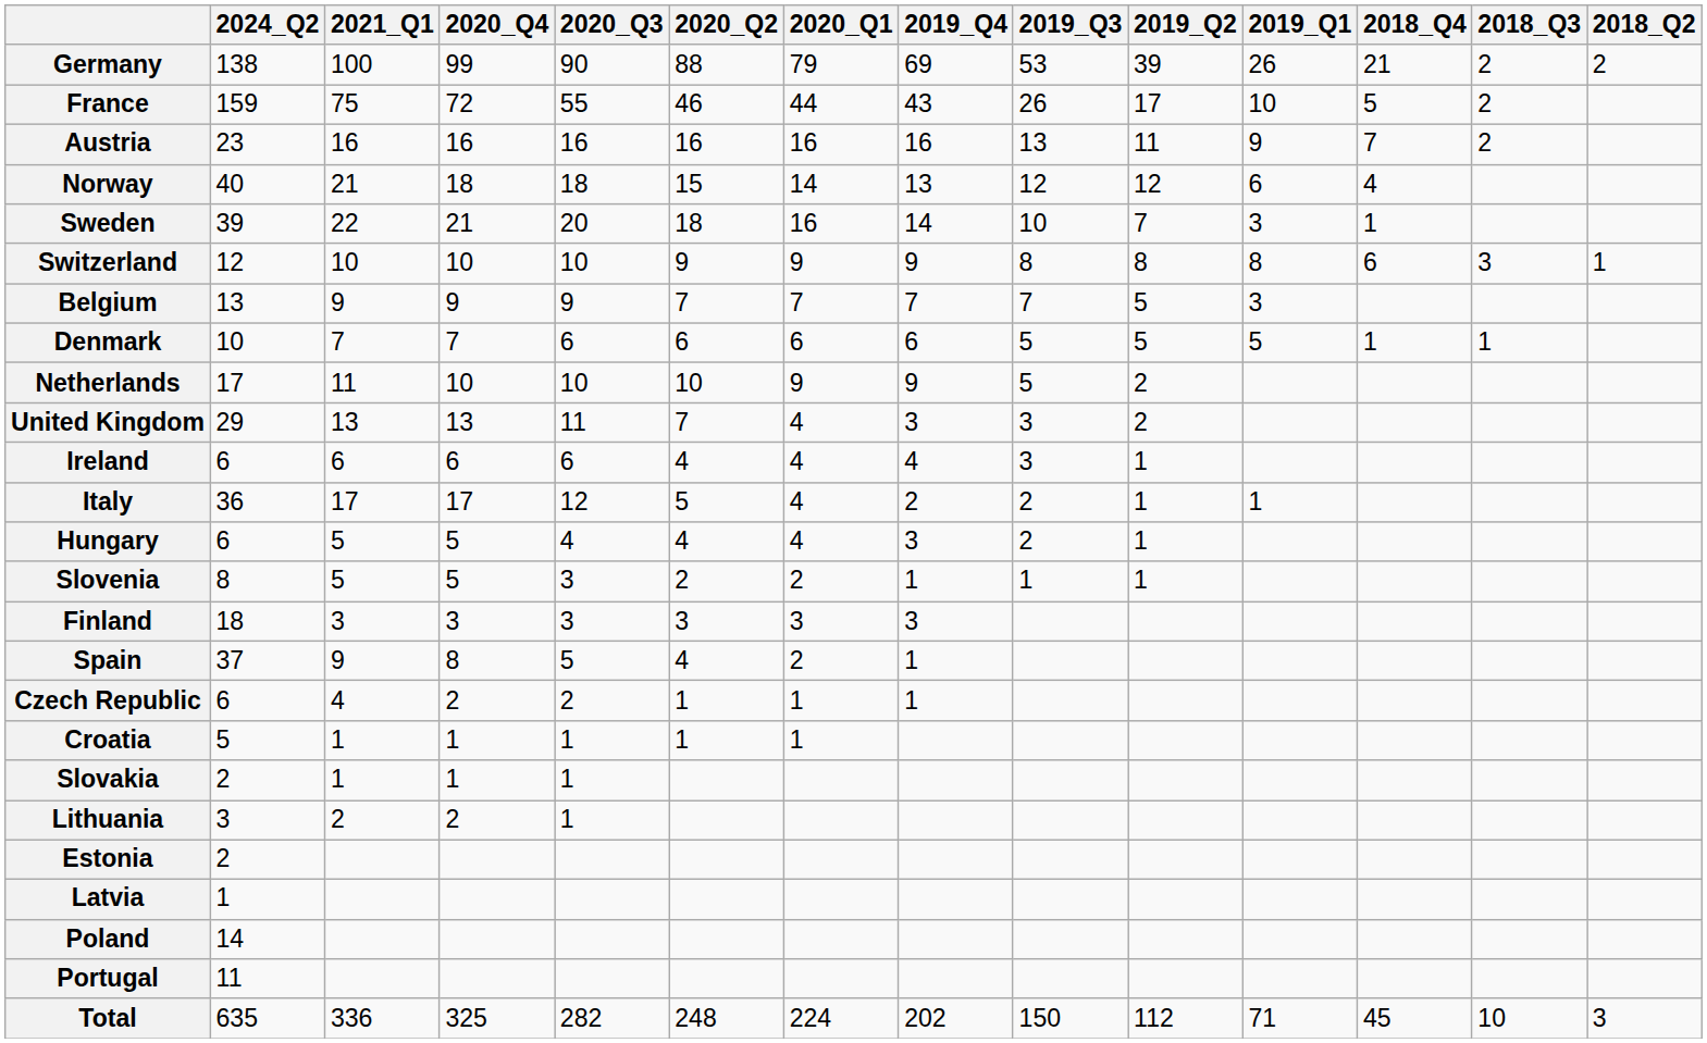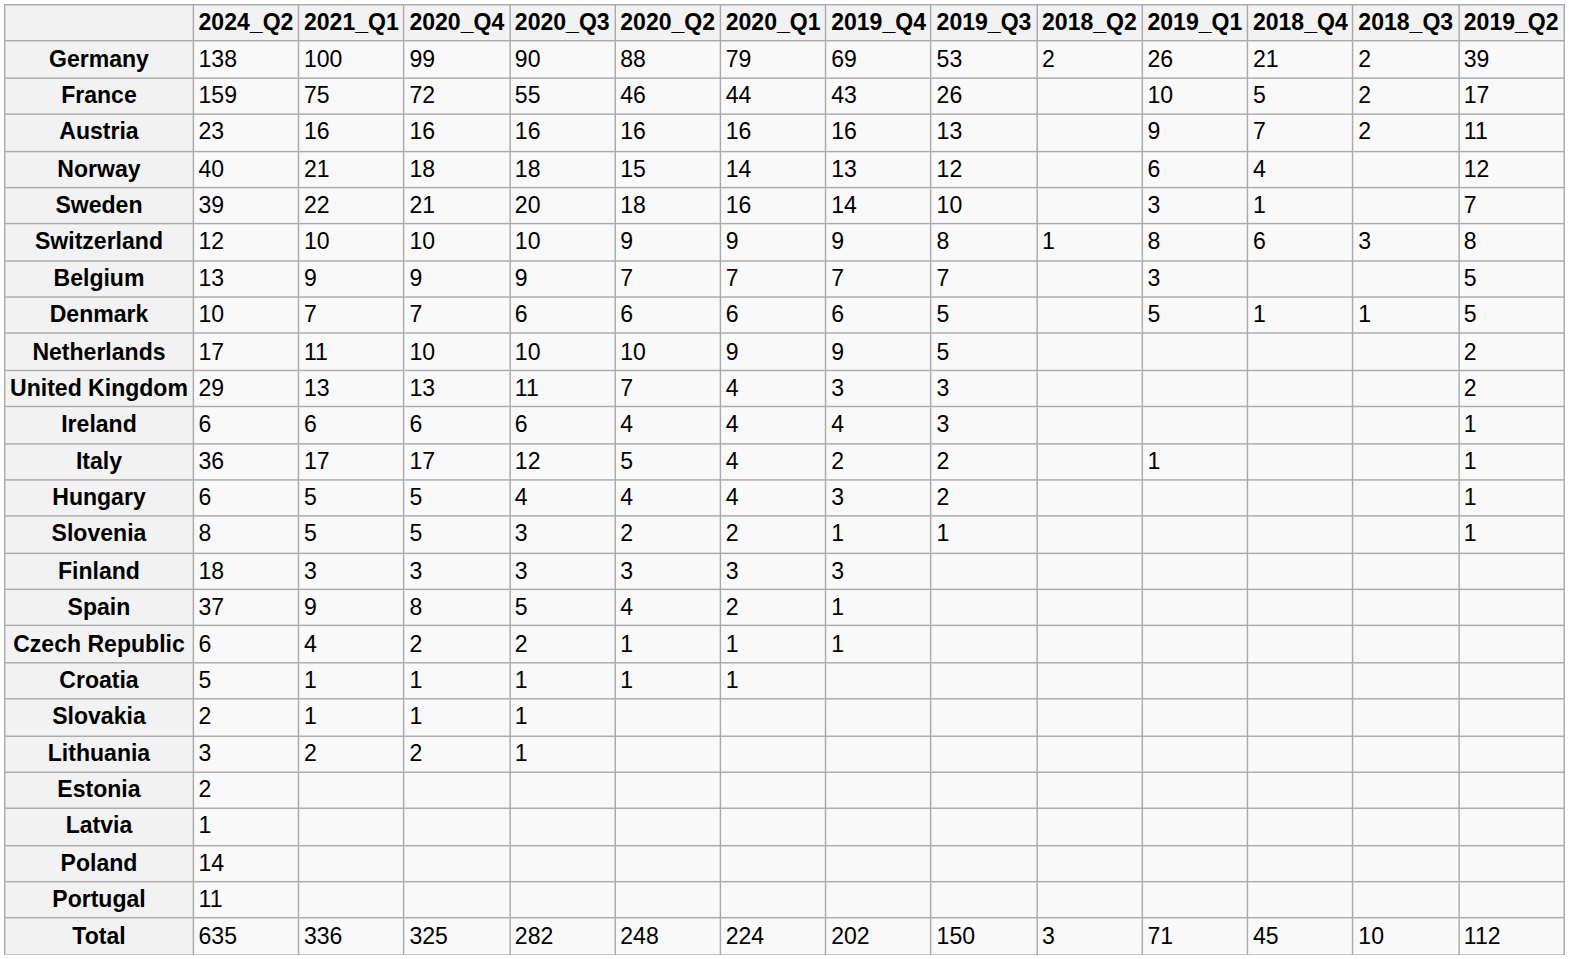columns swapped: 2019_Q2 <-> 2018_Q2
